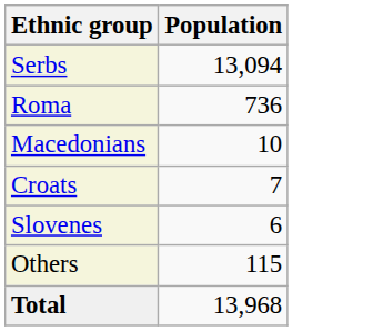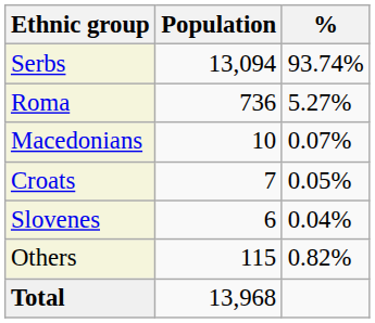+ column: % | 93.74% | 5.27% | 0.07% | 0.05% | 0.04% | 0.82%
